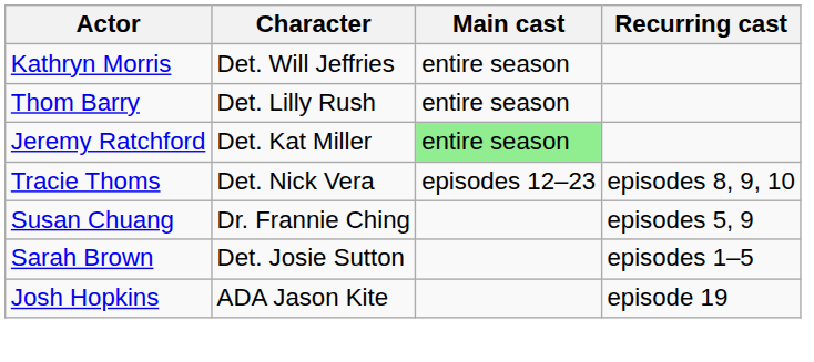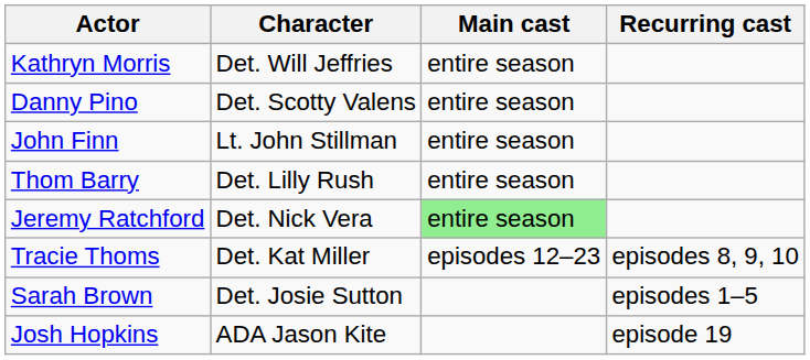+ row: Danny Pino | Det. Scotty Valens | entire season
+ row: John Finn | Lt. John Stillman | entire season
Jeremy Ratchford | Character: Det. Kat Miller -> Det. Nick Vera
Tracie Thoms | Character: Det. Nick Vera -> Det. Kat Miller
- row: Susan Chuang | Dr. Frannie Ching | episodes 5, 9
